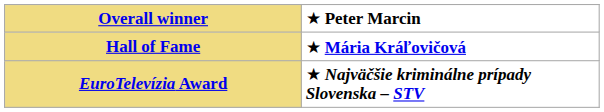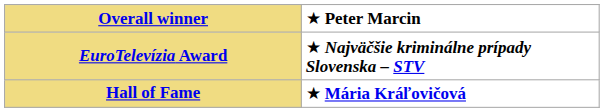rows swapped: Hall of Fame <-> EuroTelevízia Award
